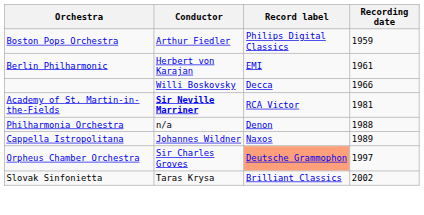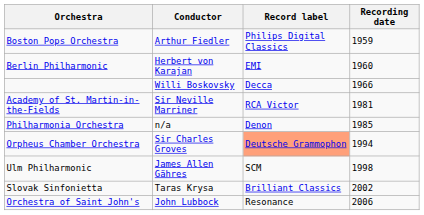Berlin Philharmonic | Recording date: 1961 -> 1960
Academy of St. Martin-in-the-Fields | Conductor: bold -> normal
Philharmonia Orchestra | Recording date: 1988 -> 1985
- row: Cappella Istropolitana | Johannes Wildner | Naxos | 1989
Orpheus Chamber Orchestra | Recording date: 1997 -> 1994
+ row: Ulm Philharmonic | James Allen Gähres | SCM | 1998
+ row: Orchestra of Saint John's | John Lubbock | Resonance | 2006
